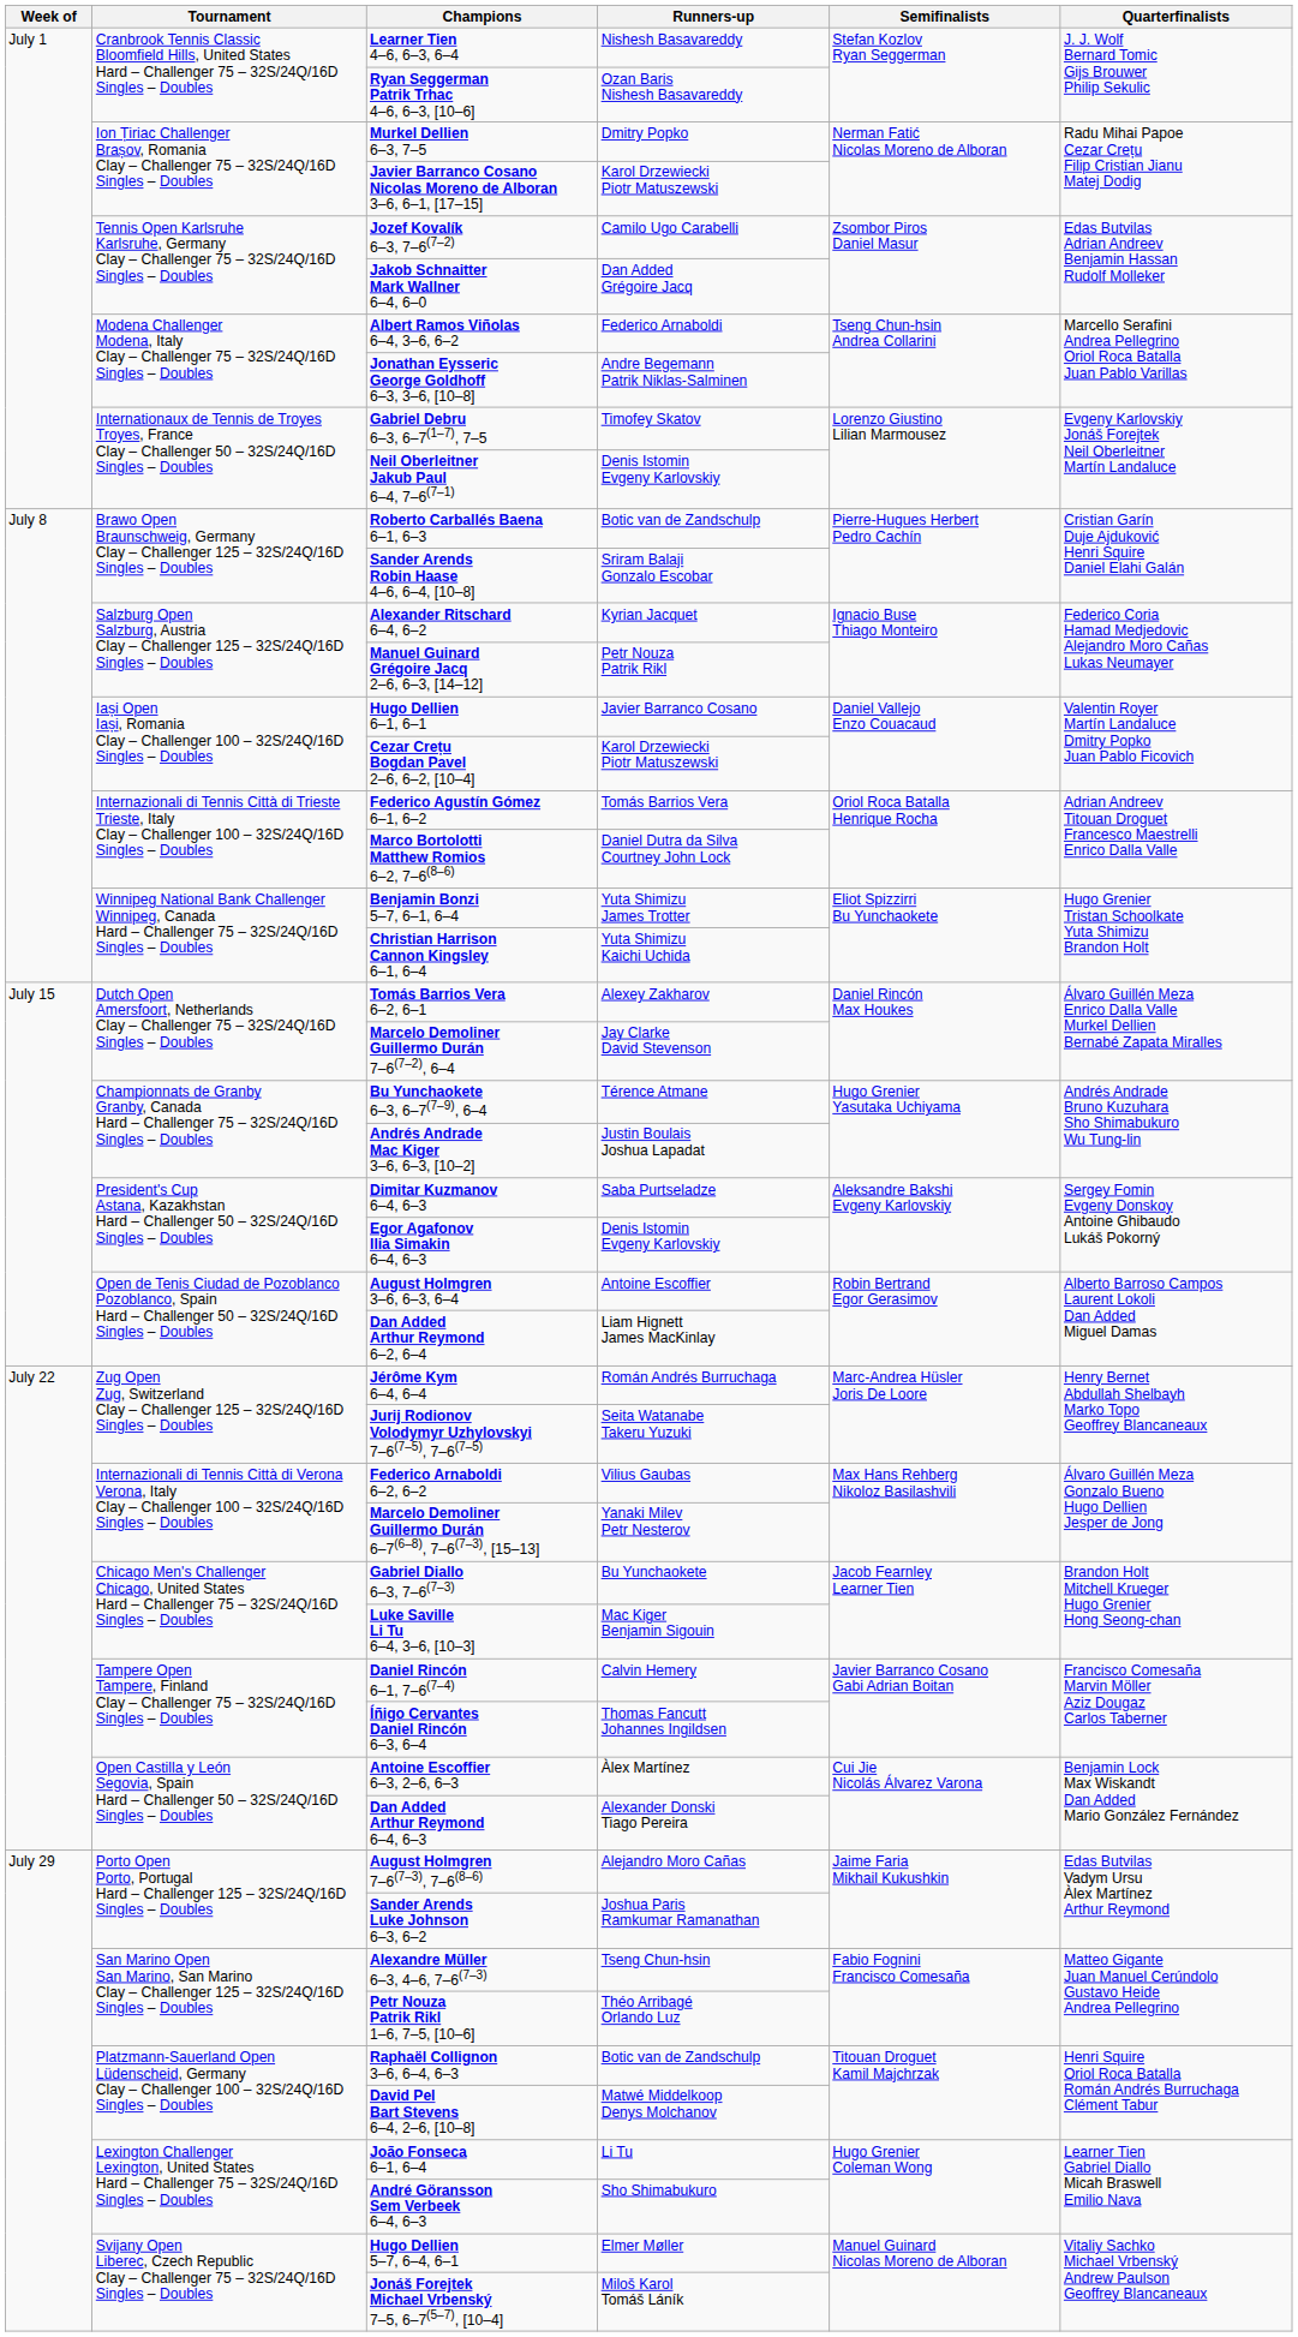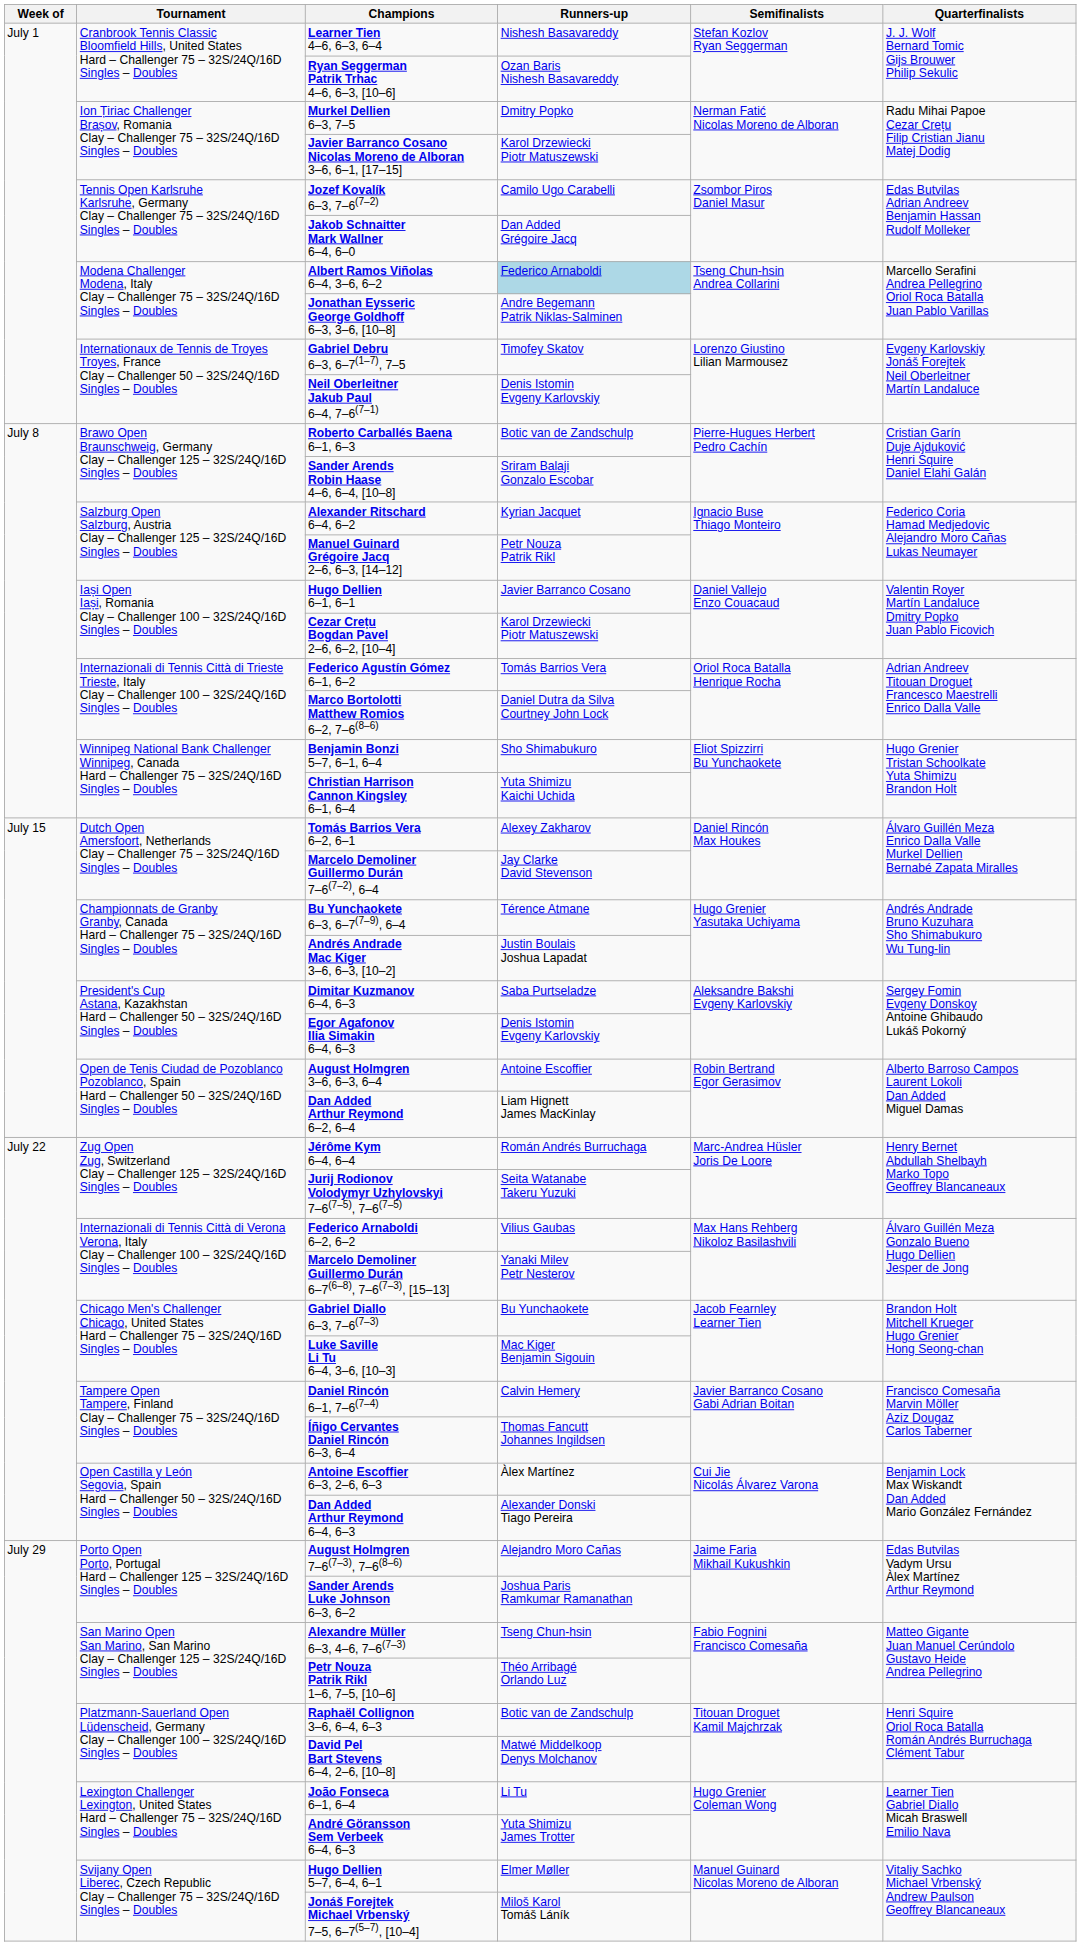Albert Ramos Viñolas 6–4, 3–6, 6–2 | Runners-up: no background -> lightblue background
Benjamin Bonzi 5–7, 6–1, 6–4 | Runners-up: Yuta Shimizu James Trotter -> Sho Shimabukuro
André Göransson Sem Verbeek 6–4, 6–3 | Runners-up: Sho Shimabukuro -> Yuta Shimizu James Trotter
